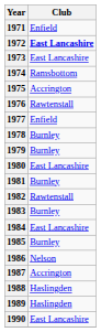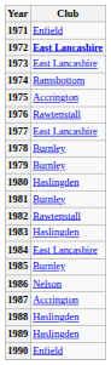1977 | Club: Enfield -> East Lancashire
1980 | Club: East Lancashire -> Haslingden
1983 | Club: Burnley -> Haslingden
1990 | Club: East Lancashire -> Enfield
